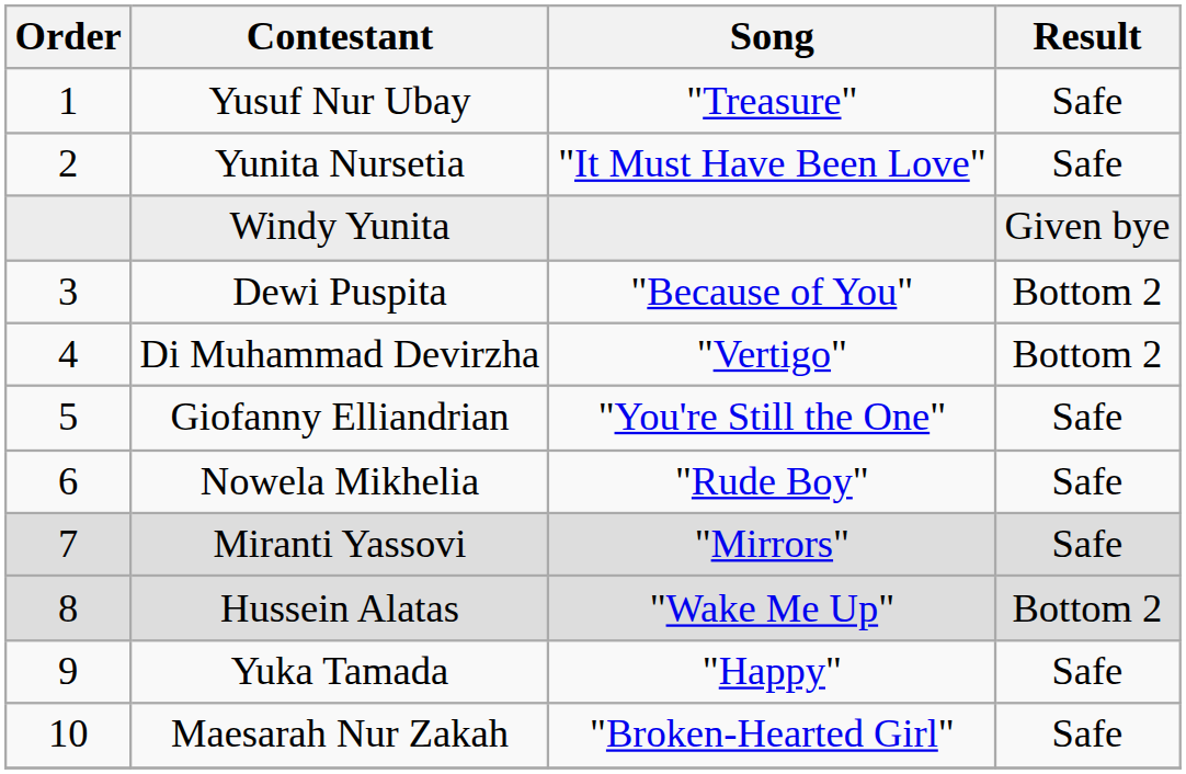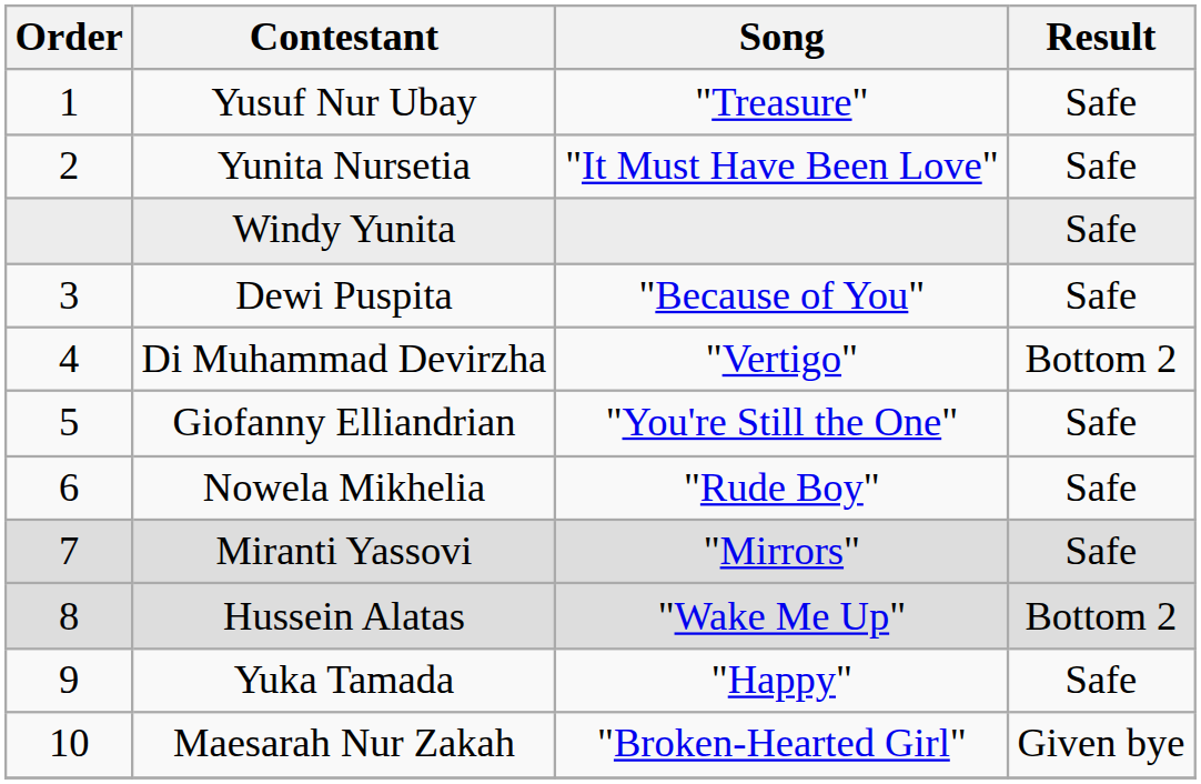Windy Yunita | Result: Given bye -> Safe
Dewi Puspita | Result: Bottom 2 -> Safe
Maesarah Nur Zakah | Result: Safe -> Given bye
